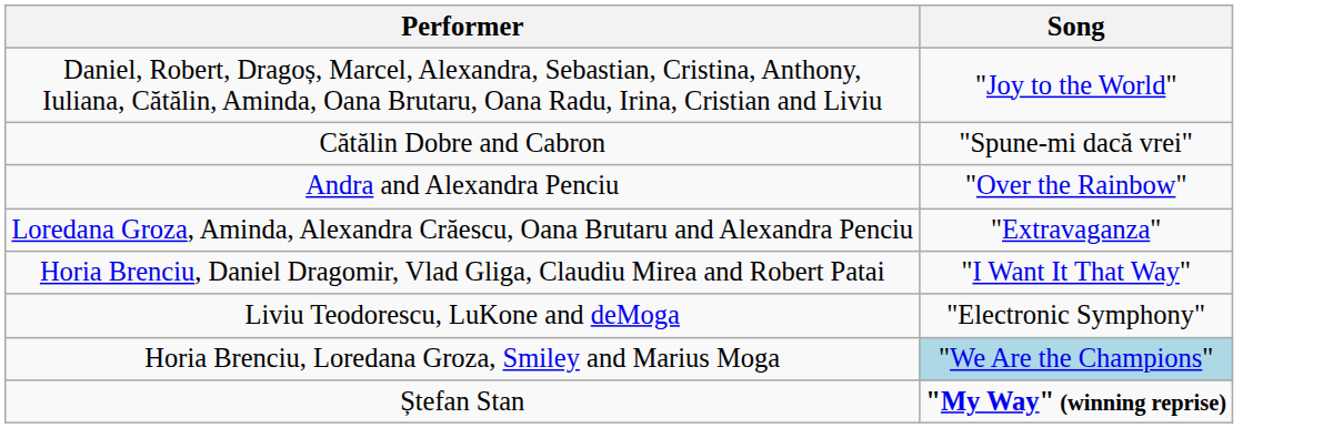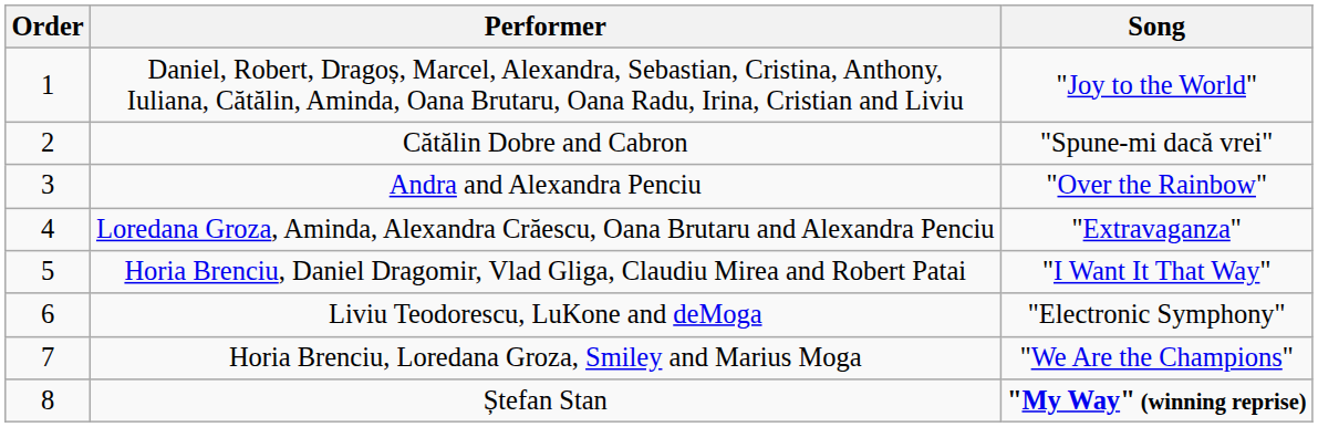+ column: Order | 1 | 2 | 3 | 4 | 5 | 6 | 7 | 8
Horia Brenciu, Loredana Groza, Smiley and Marius Moga | Song: lightblue background -> no background
